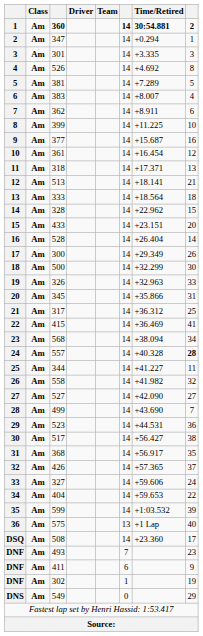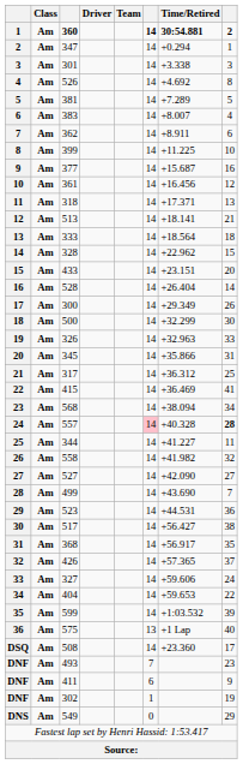301 | Time/Retired: +3.335 -> +3.338
361 | Time/Retired: +16.454 -> +16.456
557 | column 6: no background -> pink background
